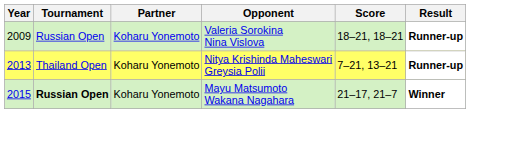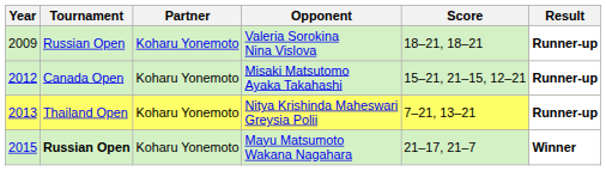+ row: 2012 | Canada Open | Koharu Yonemoto | Misaki Matsutomo Ayaka Takahashi | 15–21, 21–15, 12–21 | Runner-up
